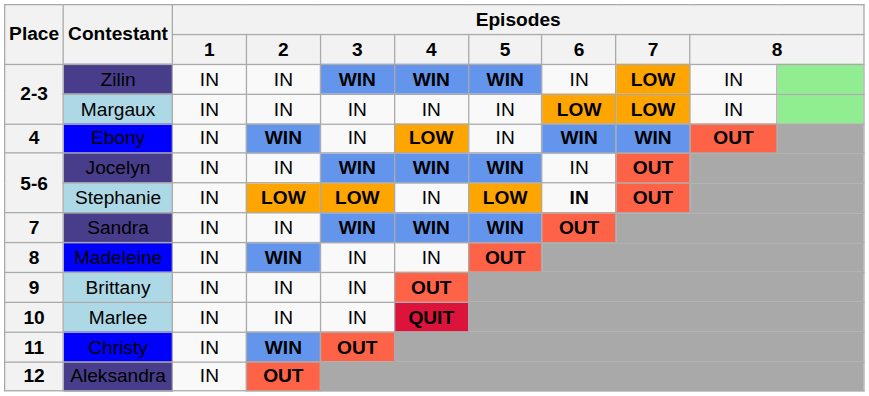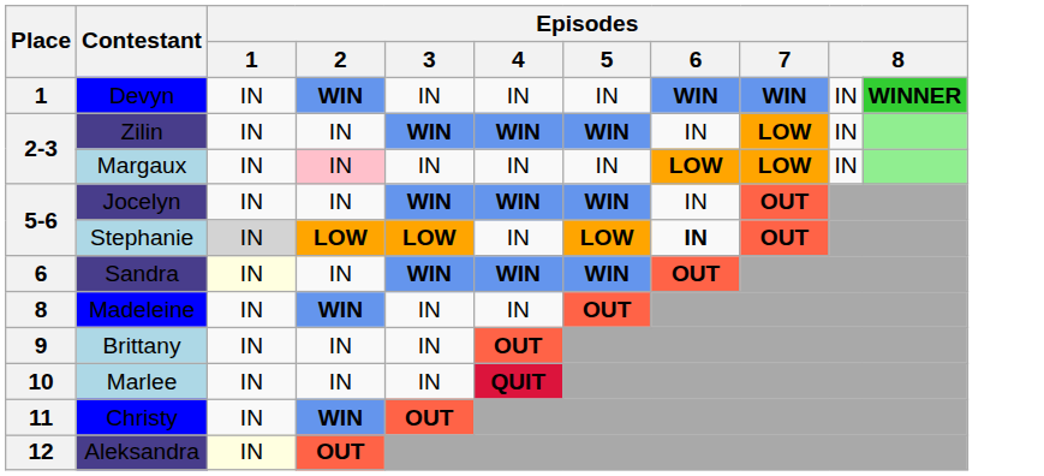+ row: 1 | Devyn | IN | WIN | IN | IN | IN | WIN | WIN | IN | WINNER
Margaux | Episodes / 2: no background -> pink background
- row: 4 | Ebony | IN | WIN | IN | LOW | IN | WIN | WIN | OUT
Stephanie | Episodes / 1: no background -> lightgrey background
Sandra | Place: 7 -> 6
Sandra | Episodes / 1: no background -> lightyellow background
Aleksandra | Episodes / 1: no background -> lightyellow background
